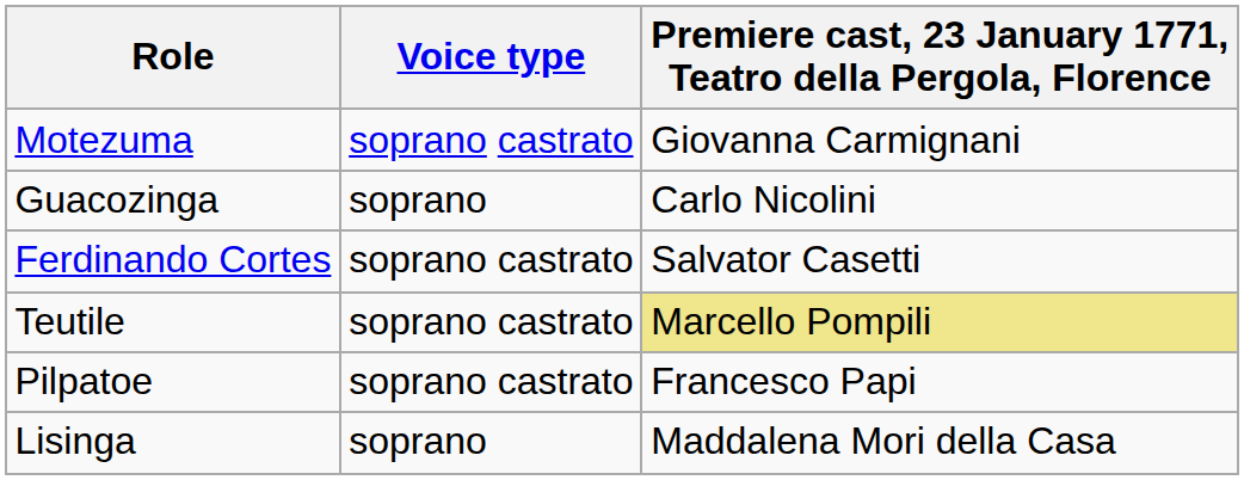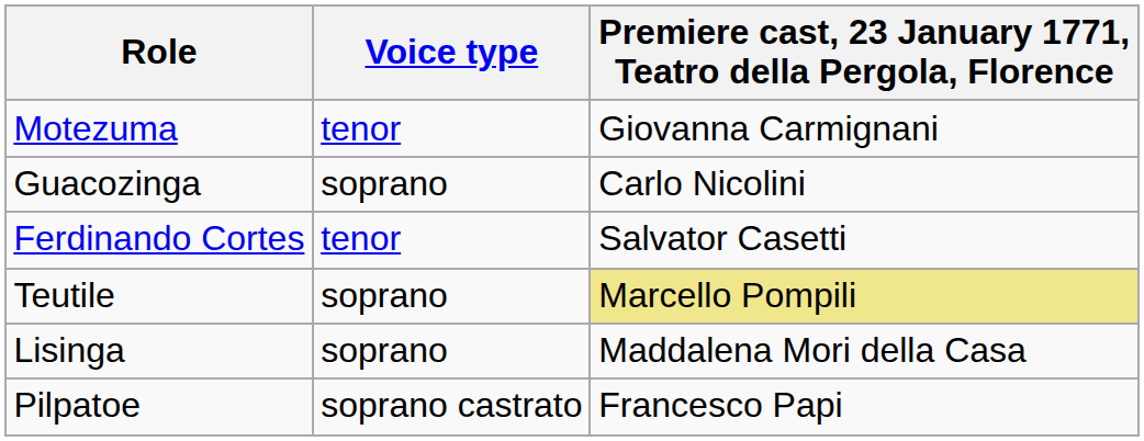Motezuma | Voice type: soprano castrato -> tenor
Ferdinando Cortes | Voice type: soprano castrato -> tenor
Teutile | Voice type: soprano castrato -> soprano
rows swapped: Lisinga <-> Pilpatoe
